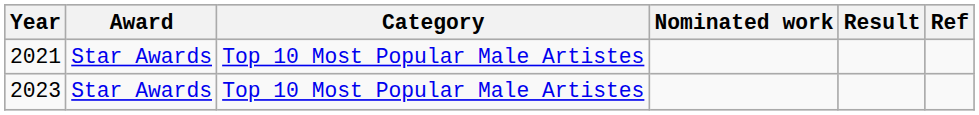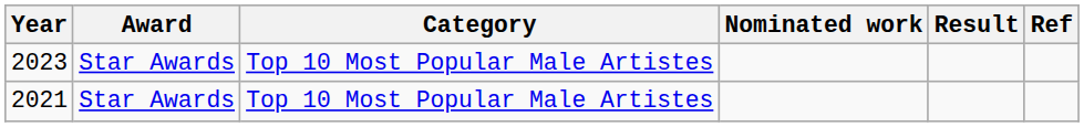rows swapped: 2021 <-> 2023
